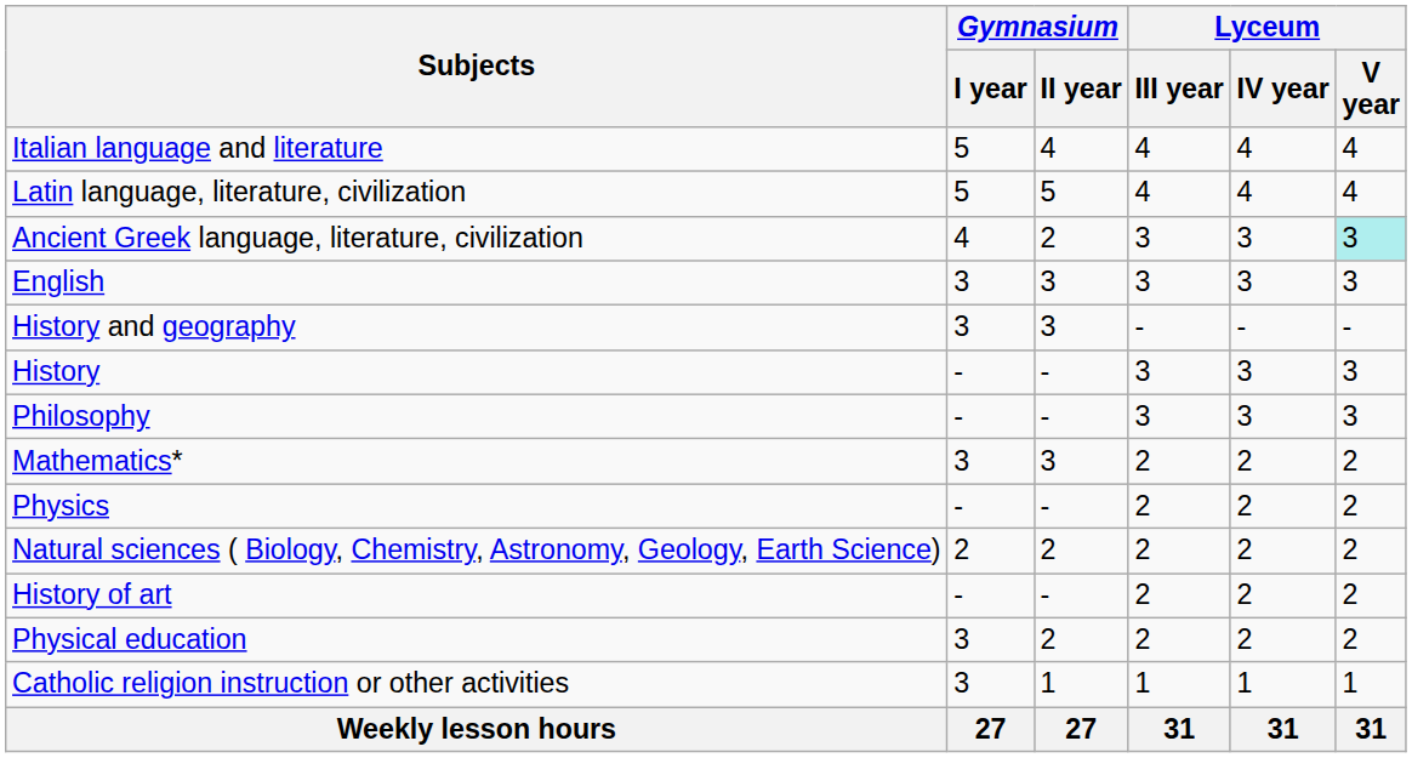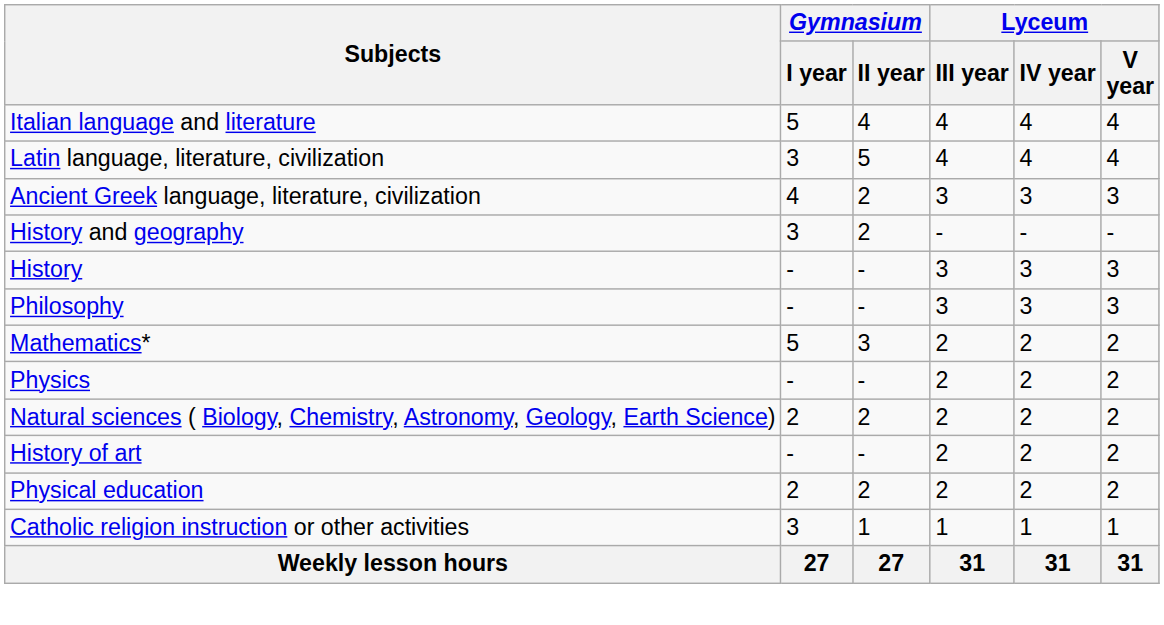Latin language, literature, civilization | Gymnasium / I year: 5 -> 3
Ancient Greek language, literature, civilization | Lyceum / V year: paleturquoise background -> no background
- row: English | 3 | 3 | 3 | 3 | 3
History and geography | Gymnasium / II year: 3 -> 2
Mathematics* | Gymnasium / I year: 3 -> 5
Physical education | Gymnasium / I year: 3 -> 2
